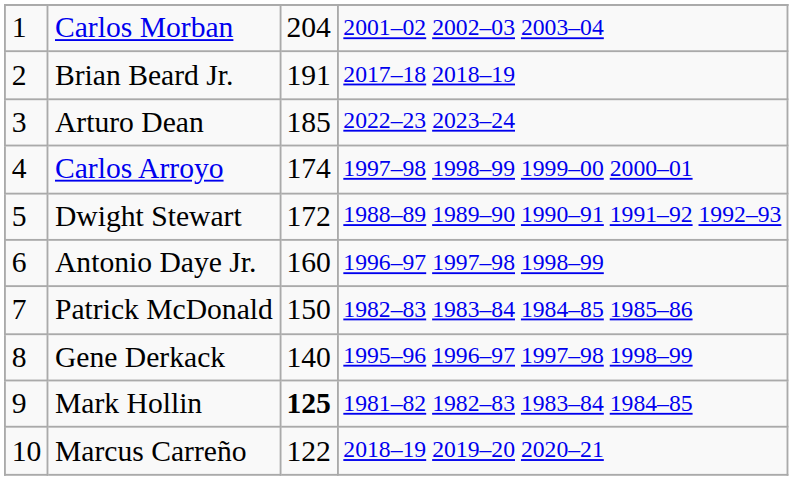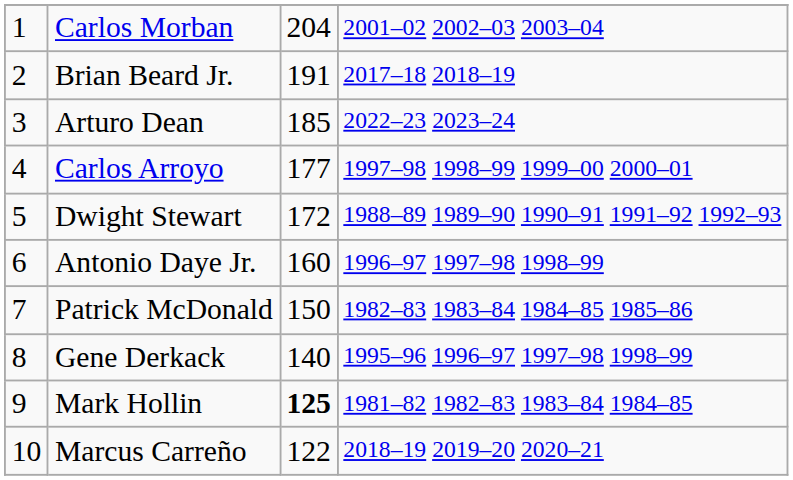Carlos Arroyo | column 3: 174 -> 177
